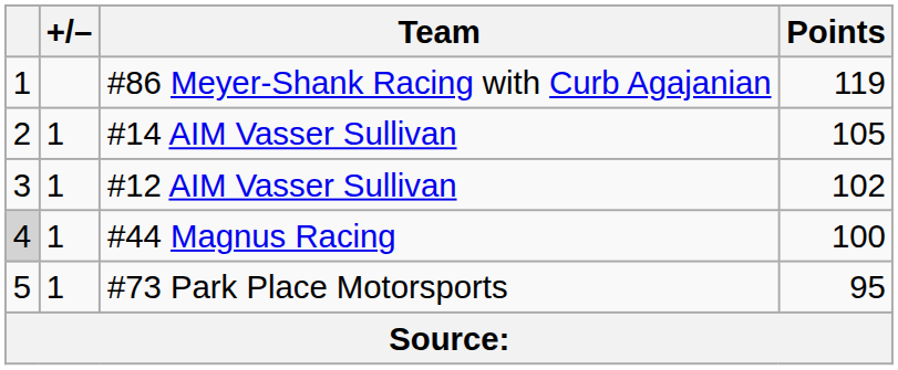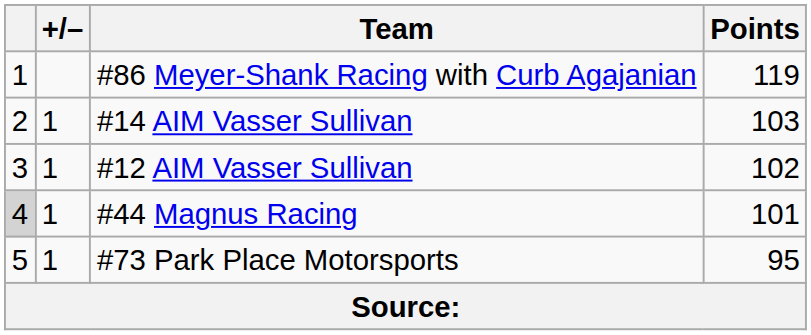#14 AIM Vasser Sullivan | Points: 105 -> 103
#44 Magnus Racing | Points: 100 -> 101
